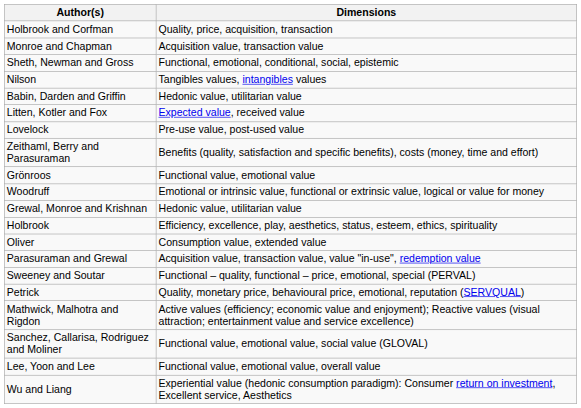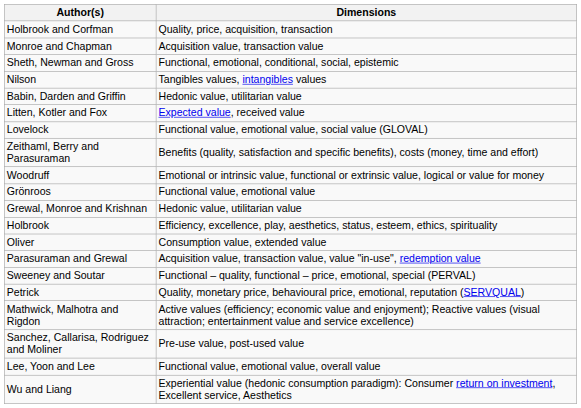Lovelock | Dimensions: Pre-use value, post-used value -> Functional value, emotional value, social value (GLOVAL)
rows swapped: Woodruff <-> Grönroos
Sanchez, Callarisa, Rodriguez and Moliner | Dimensions: Functional value, emotional value, social value (GLOVAL) -> Pre-use value, post-used value
